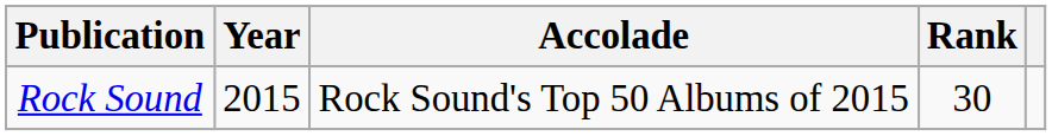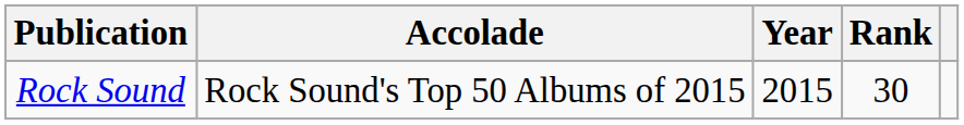columns swapped: Accolade <-> Year
